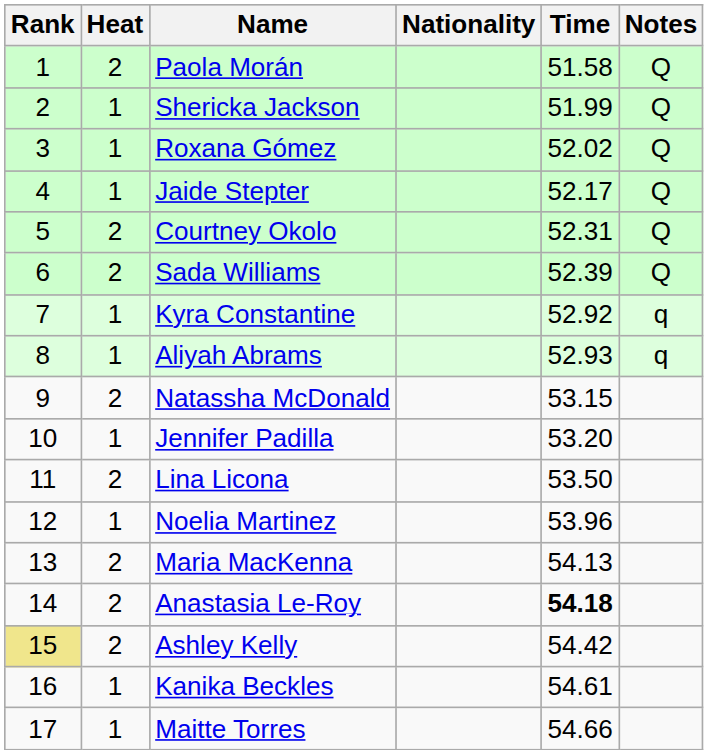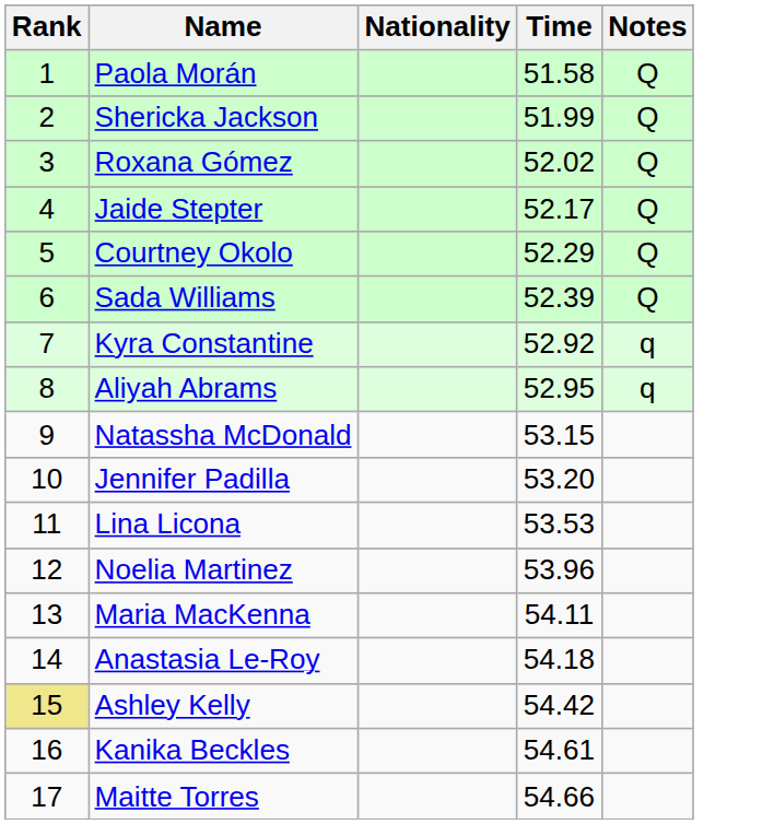- column: Heat | 2 | 1 | 1 | 1 | 2 | 2 | 1 | 1 | 2 | 1 | 2 | 1 | 2 | 2 | 2 | 1 | 1
Courtney Okolo | Time: 52.31 -> 52.29
Aliyah Abrams | Time: 52.93 -> 52.95
Lina Licona | Time: 53.50 -> 53.53
Maria MacKenna | Time: 54.13 -> 54.11
Anastasia Le-Roy | Time: bold -> normal
